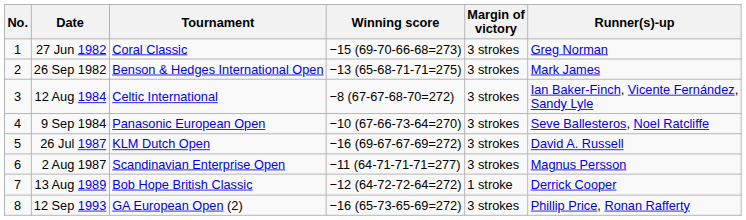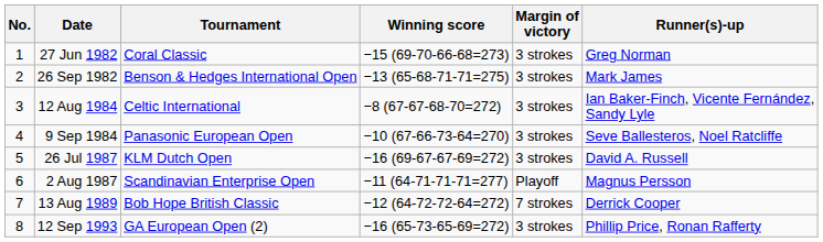2 Aug 1987 | Margin of victory: 3 strokes -> Playoff
13 Aug 1989 | Margin of victory: 1 stroke -> 7 strokes
